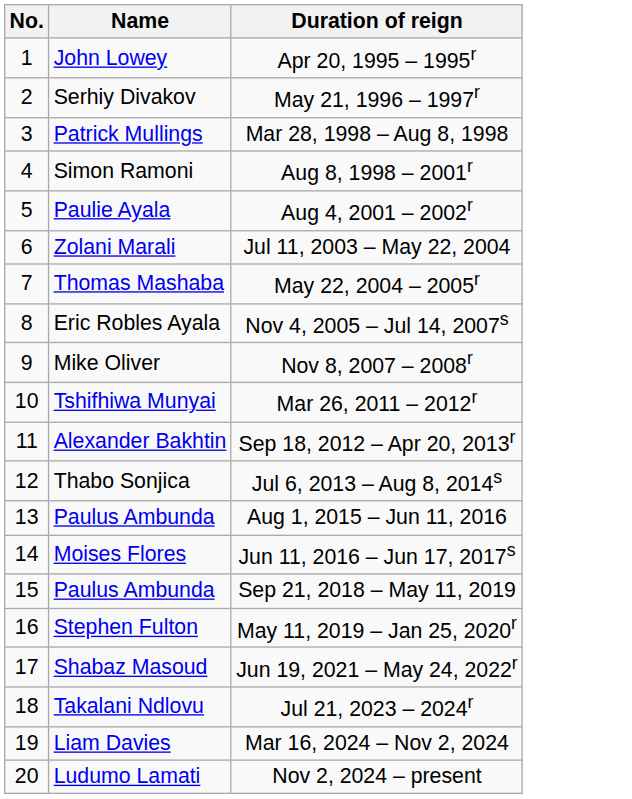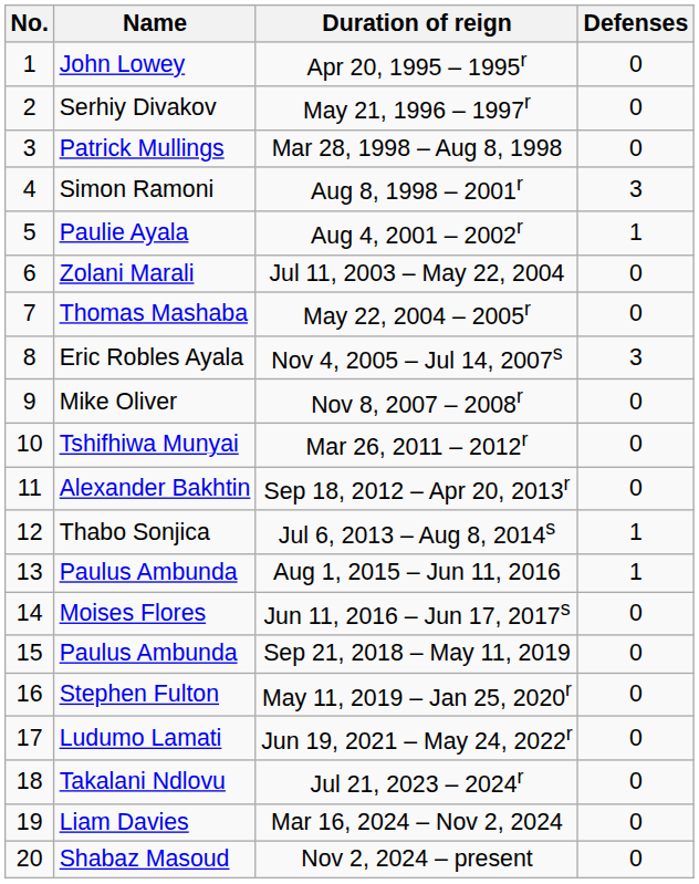+ column: Defenses | 0 | 0 | 0 | 3 | 1 | 0 | 0 | 3 | 0 | 0 | 0 | 1 | 1 | 0 | 0 | 0 | 0 | 0 | 0 | 0
Jun 19, 2021 – May 24, 2022r | Name: Shabaz Masoud -> Ludumo Lamati
Nov 2, 2024 – present | Name: Ludumo Lamati -> Shabaz Masoud
